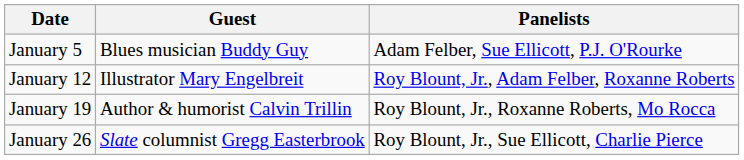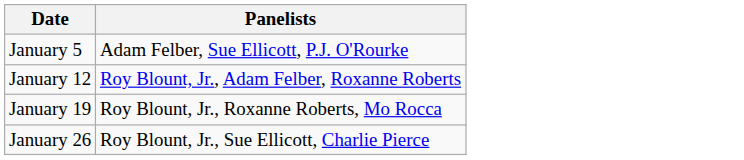- column: Guest | Blues musician Buddy Guy | Illustrator Mary Engelbreit | Author & humorist Calvin Trillin | Slate columnist Gregg Easterbrook
